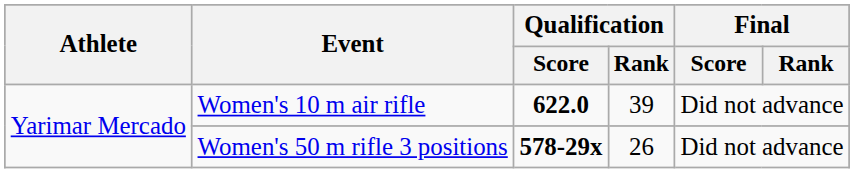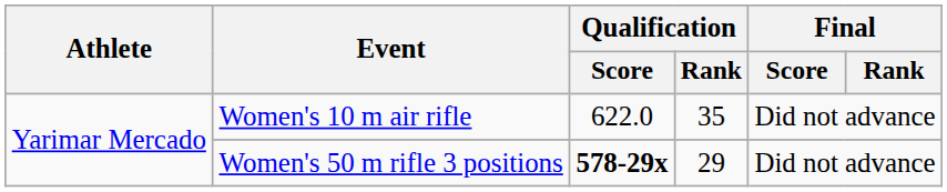Women's 10 m air rifle | Qualification / Score: bold -> normal
Women's 10 m air rifle | Qualification / Rank: 39 -> 35
Women's 50 m rifle 3 positions | Qualification / Rank: 26 -> 29
